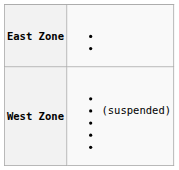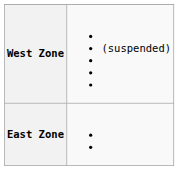rows swapped: West Zone <-> East Zone
